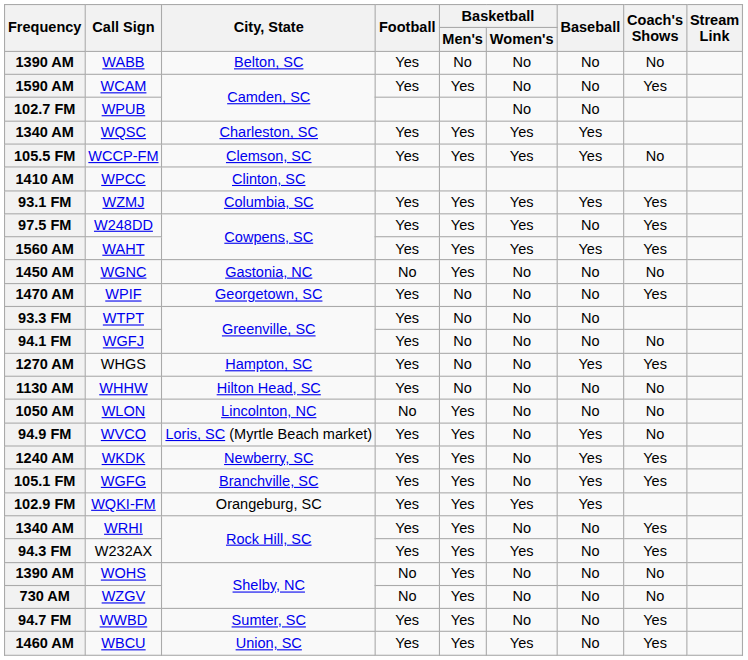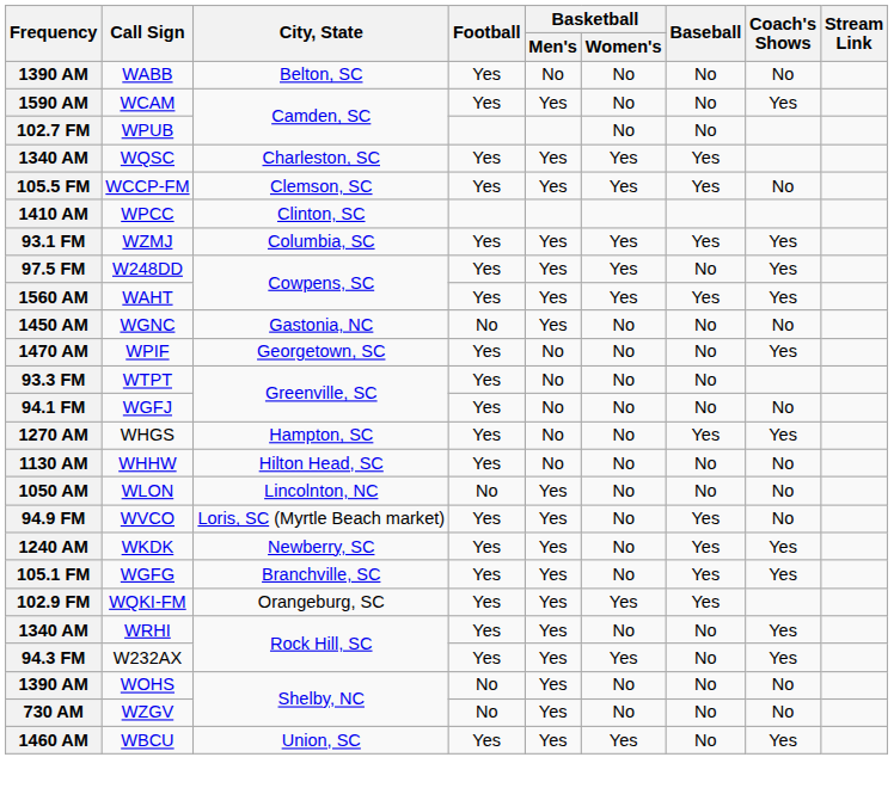- row: 94.7 FM | WWBD | Sumter, SC | Yes | Yes | No | No | Yes
